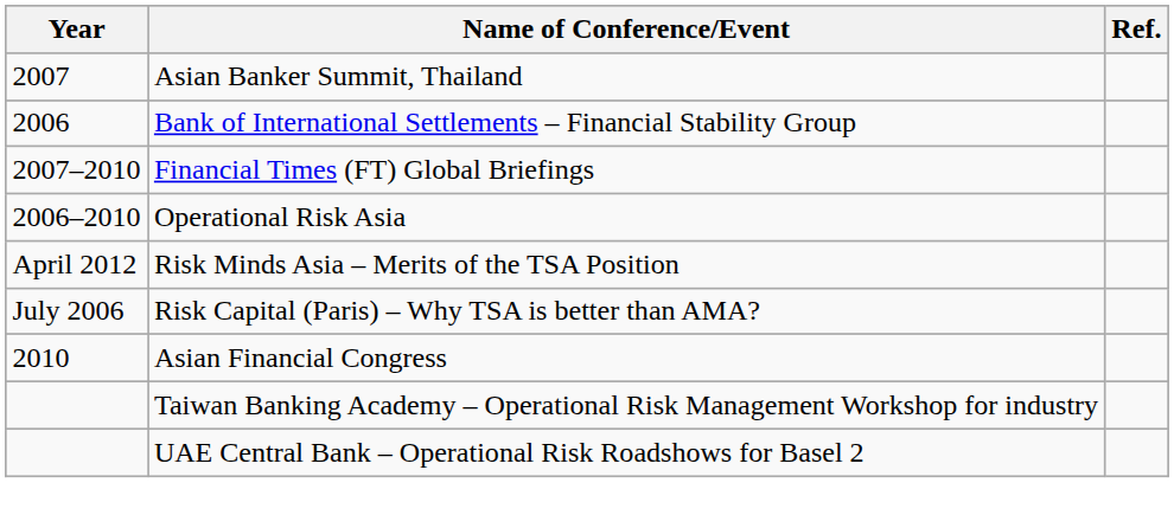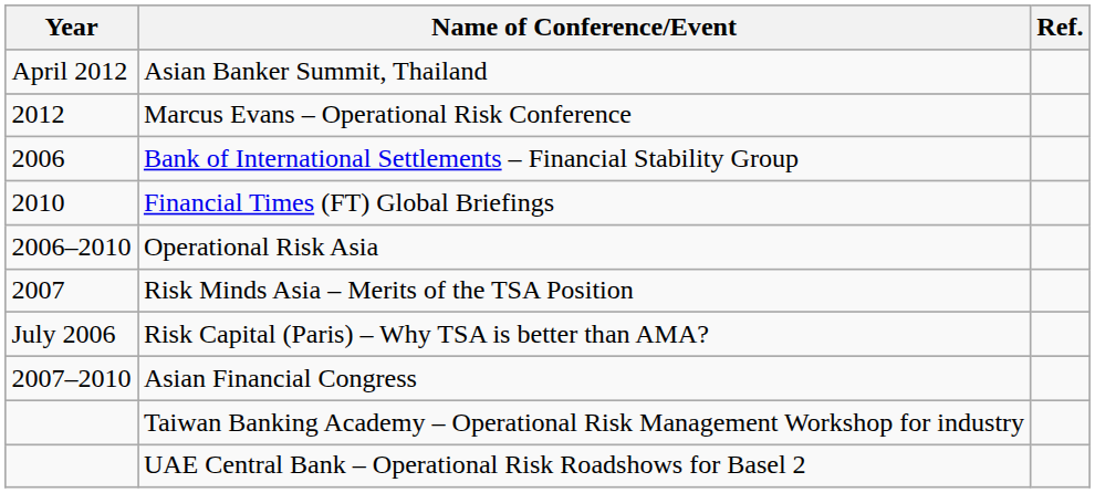Asian Banker Summit, Thailand | Year: 2007 -> April 2012
+ row: 2012 | Marcus Evans – Operational Risk Conference
Financial Times (FT) Global Briefings | Year: 2007–2010 -> 2010
Risk Minds Asia – Merits of the TSA Position | Year: April 2012 -> 2007
Asian Financial Congress | Year: 2010 -> 2007–2010
